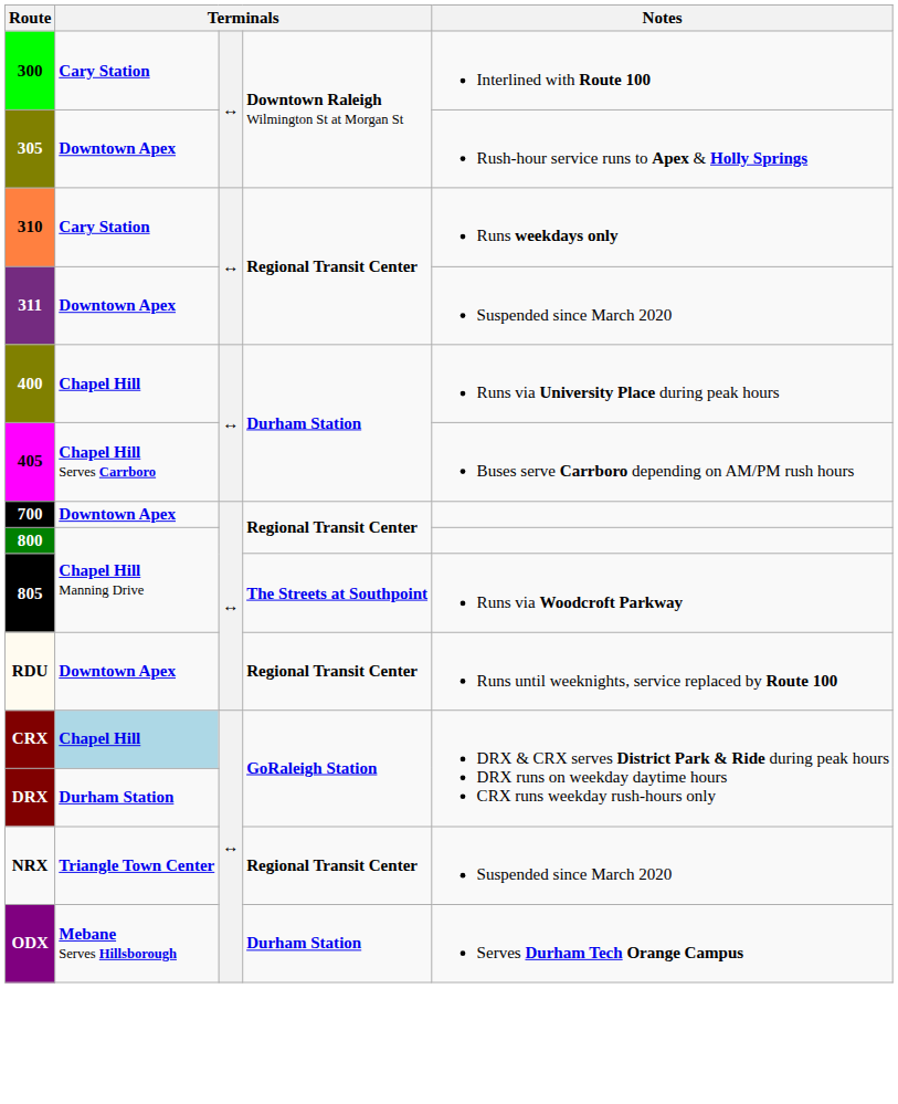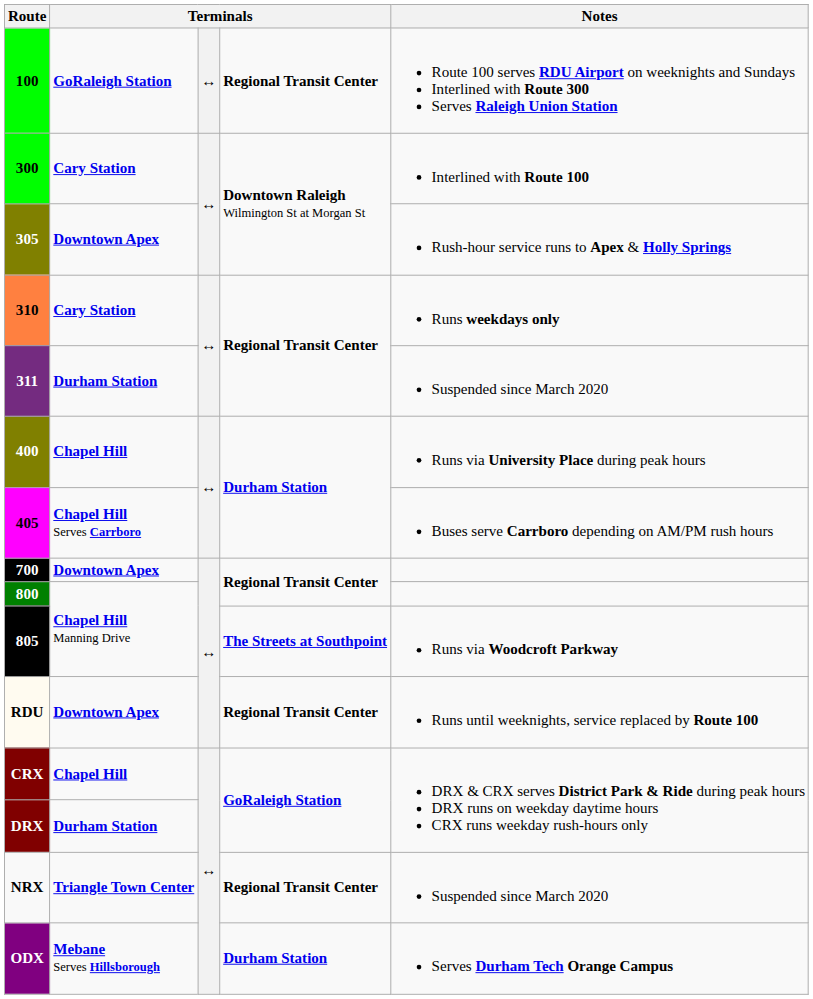+ row: 100 | GoRaleigh Station | ↔ | Regional Transit Center | Route 100 serves RDU Airport on weeknights and Sundays Interlined with Route 300 Serves Raleigh Union Station
311 | column 2: Downtown Apex -> Durham Station
CRX | column 2: lightblue background -> no background
